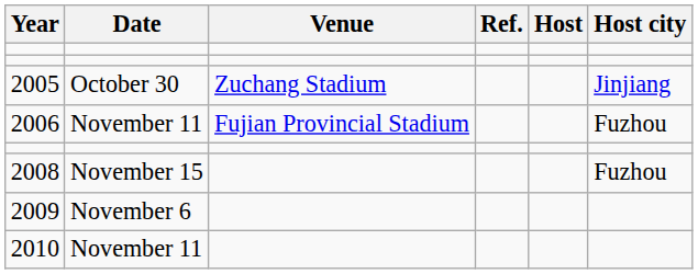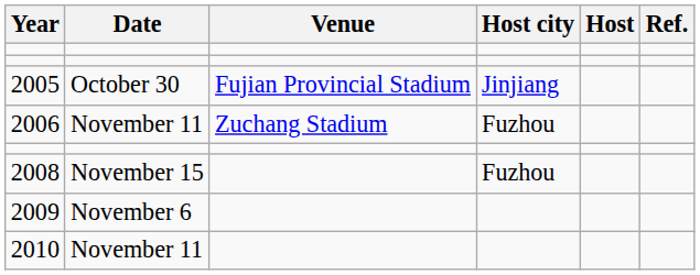columns swapped: Host city <-> Ref.
2005 | Venue: Zuchang Stadium -> Fujian Provincial Stadium
2006 | Venue: Fujian Provincial Stadium -> Zuchang Stadium
